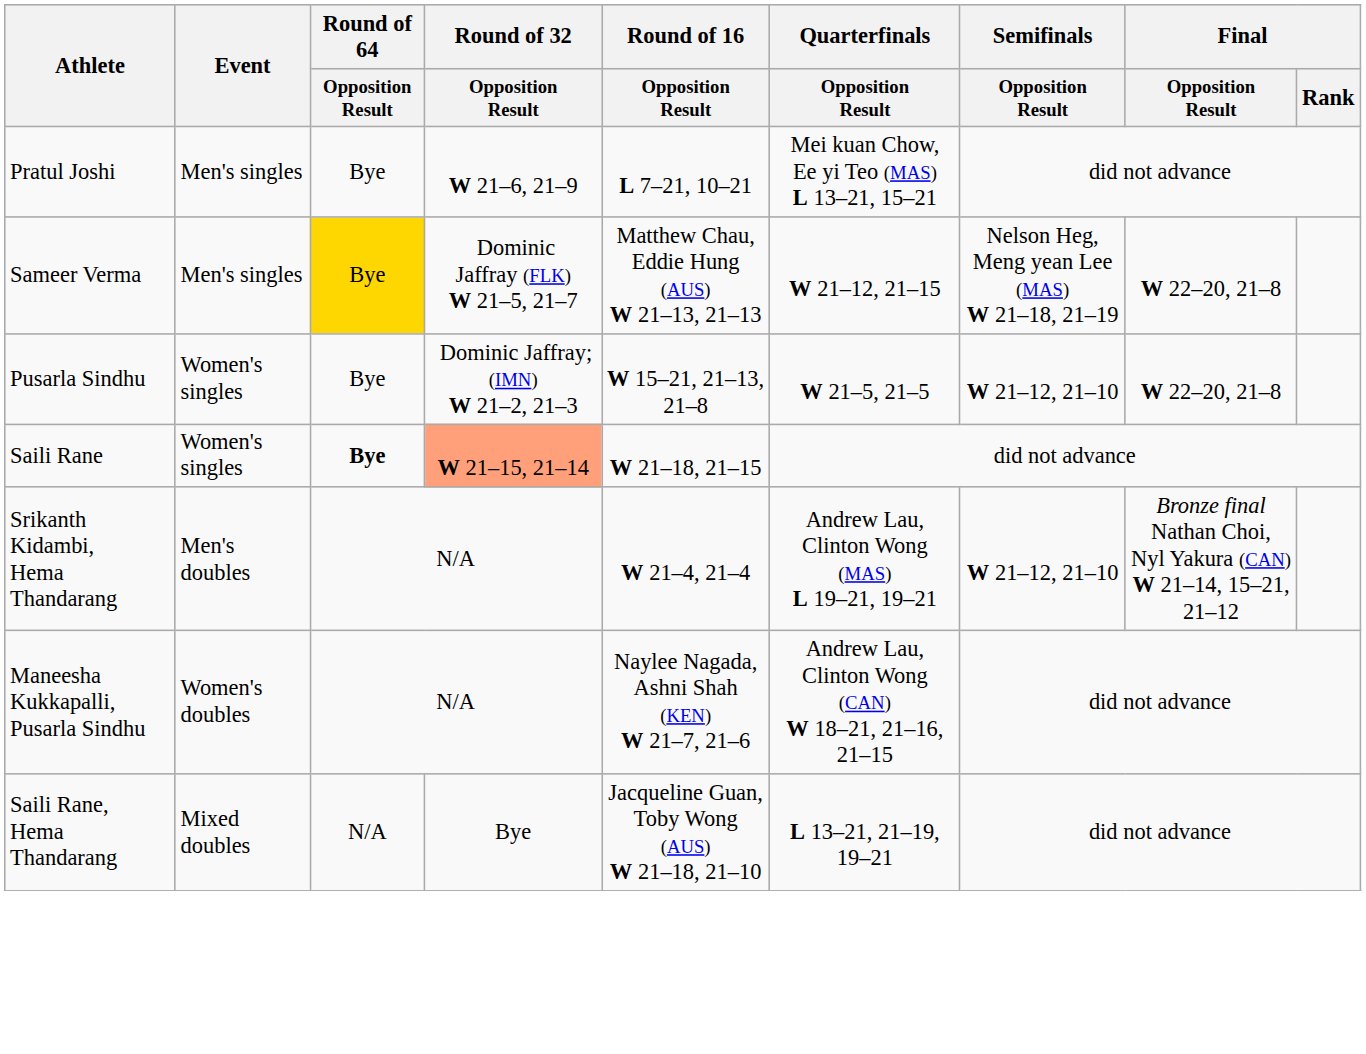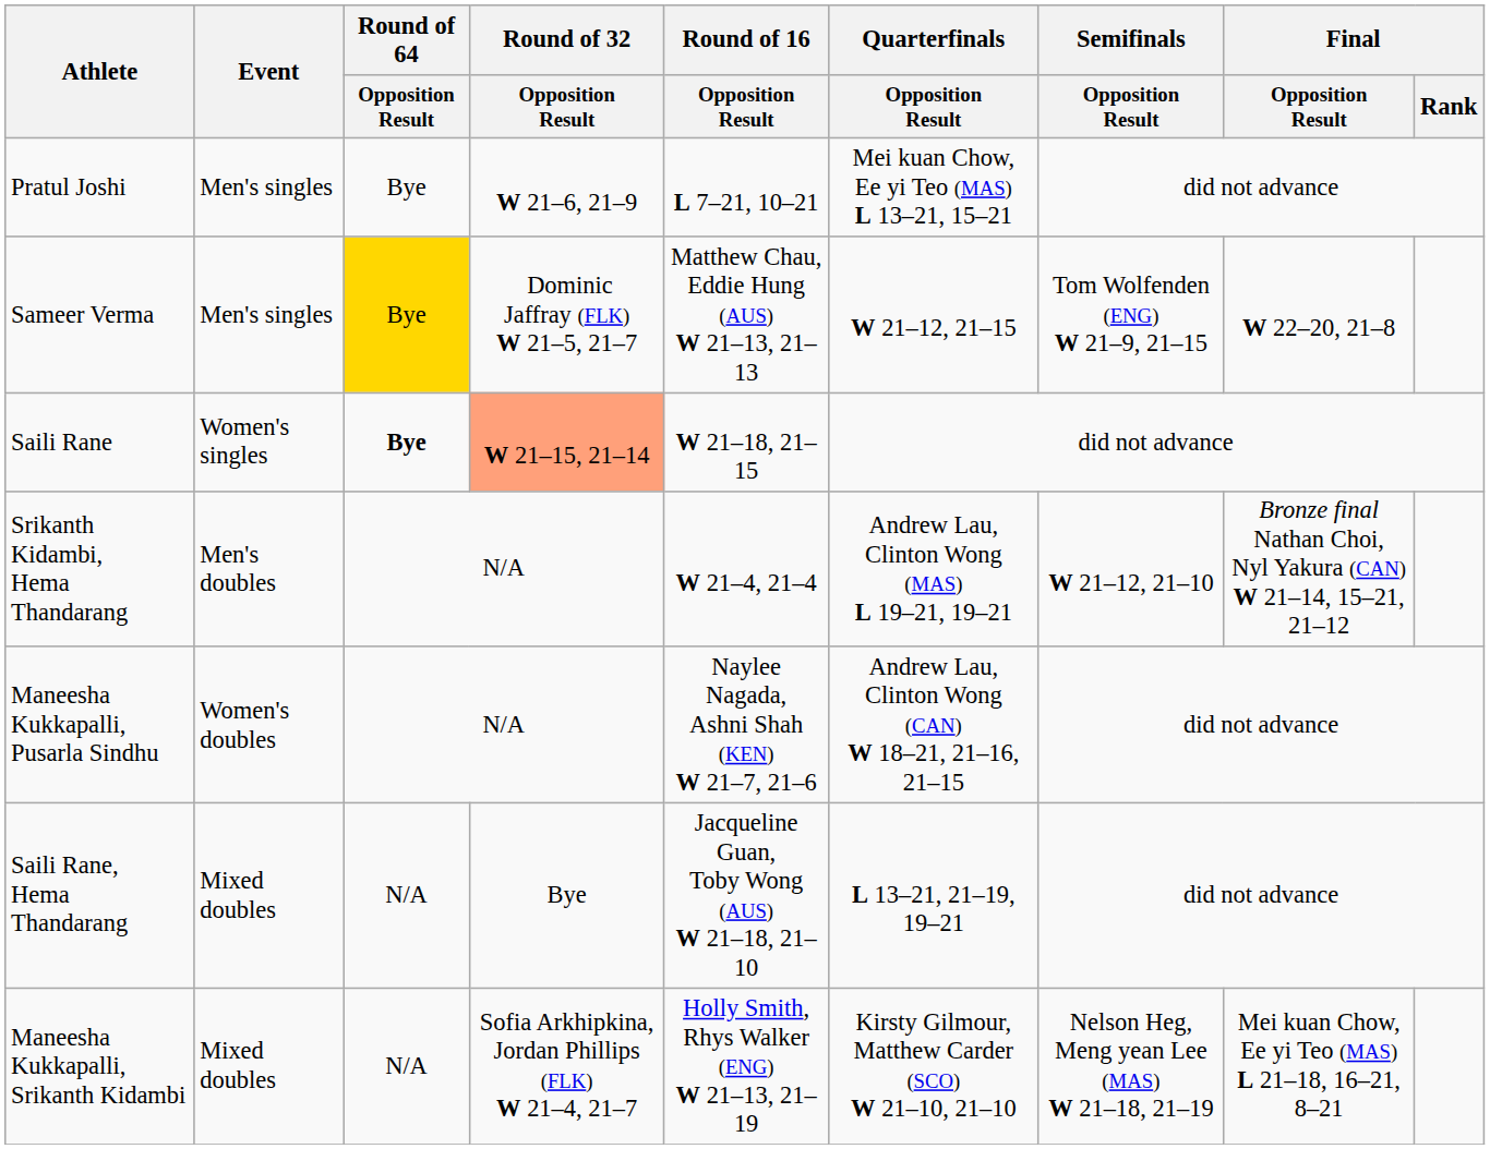Sameer Verma | Semifinals / Opposition Result: Nelson Heg, Meng yean Lee (MAS) W 21–18, 21–19 -> Tom Wolfenden (ENG) W 21–9, 21–15
- row: Pusarla Sindhu | Women's singles | Bye | Dominic Jaffray;(IMN) W 21–2, 21–3 | W 15–21, 21–13, 21–8 | W 21–5, 21–5 | W 21–12, 21–10 | W 22–20, 21–8
+ row: Maneesha Kukkapalli, Srikanth Kidambi | Mixed doubles | N/A | Sofia Arkhipkina, Jordan Phillips (FLK) W 21–4, 21–7 | Holly Smith, Rhys Walker (ENG) W 21–13, 21–19 | Kirsty Gilmour, Matthew Carder (SCO) W 21–10, 21–10 | Nelson Heg, Meng yean Lee (MAS) W 21–18, 21–19 | Mei kuan Chow, Ee yi Teo (MAS) L 21–18, 16–21, 8–21
